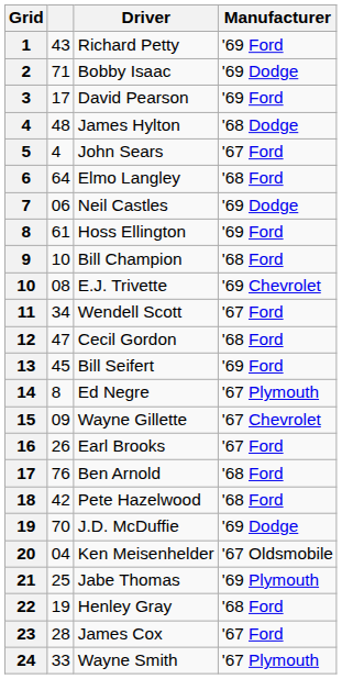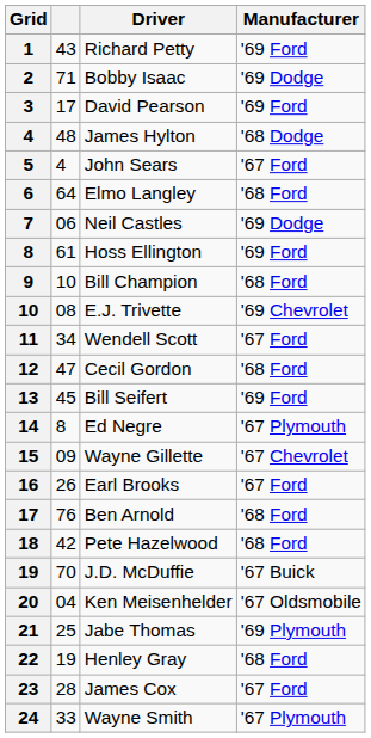J.D. McDuffie | Manufacturer: '69 Dodge -> '67 Buick
